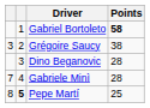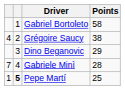Gabriel Bortoleto | Points: bold -> normal
Grégoire Saucy | column 1: 3 -> 4
Dino Beganovic | Points: 28 -> 29
Pepe Martí | column 1: 8 -> 1
